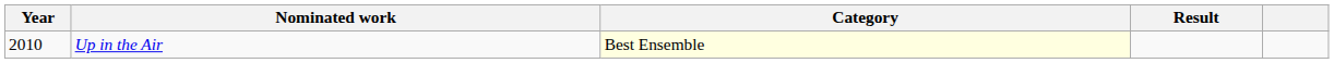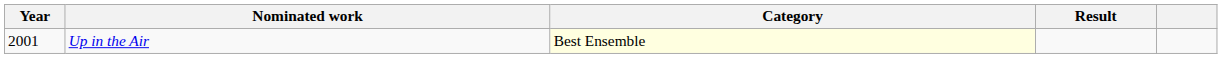Up in the Air | Year: 2010 -> 2001
